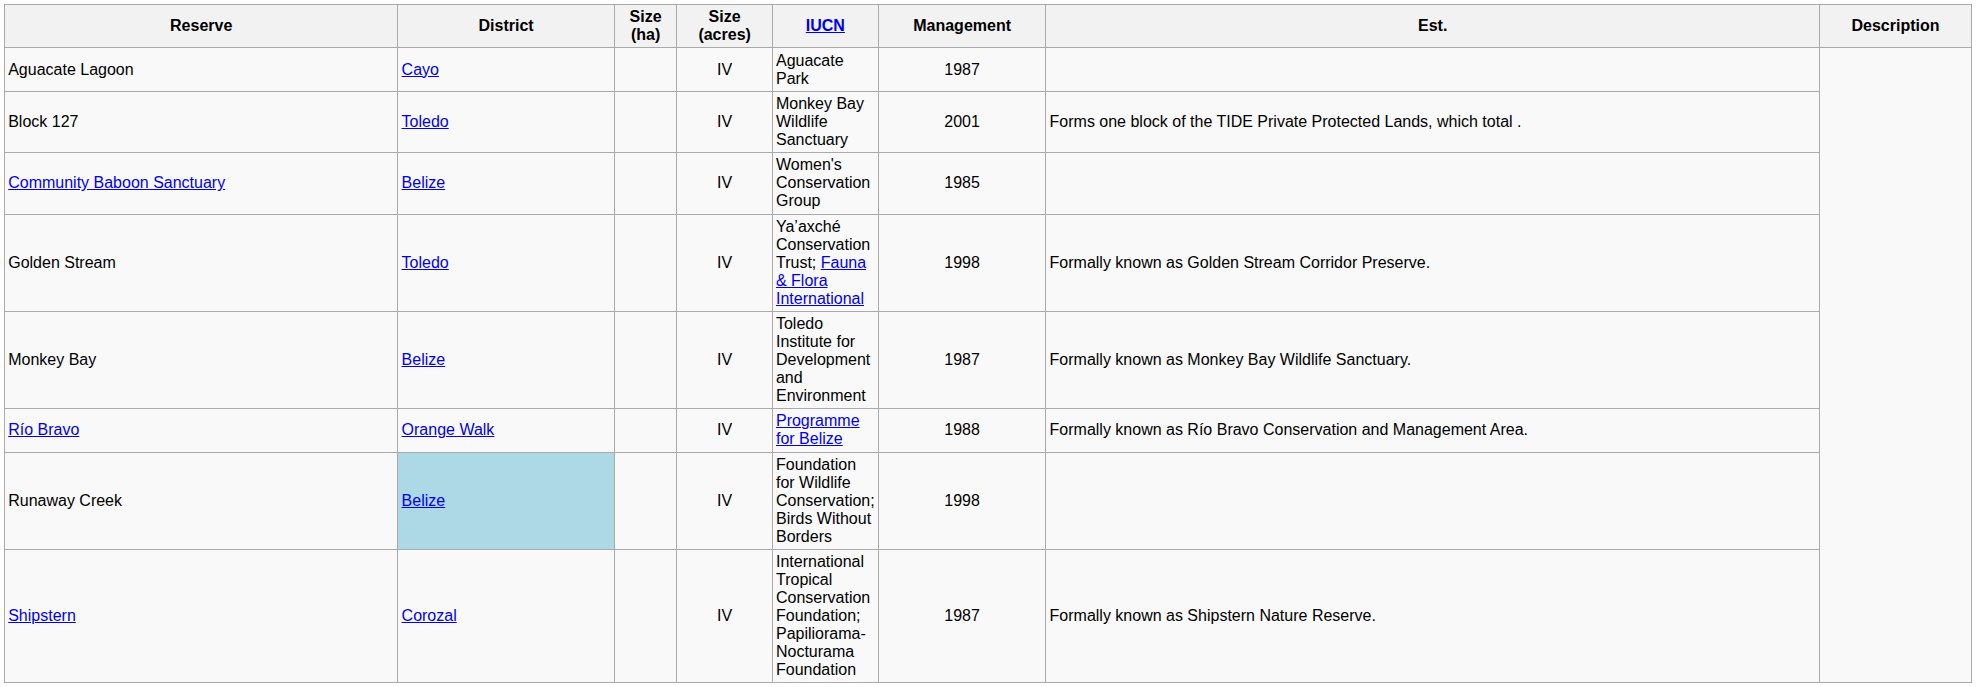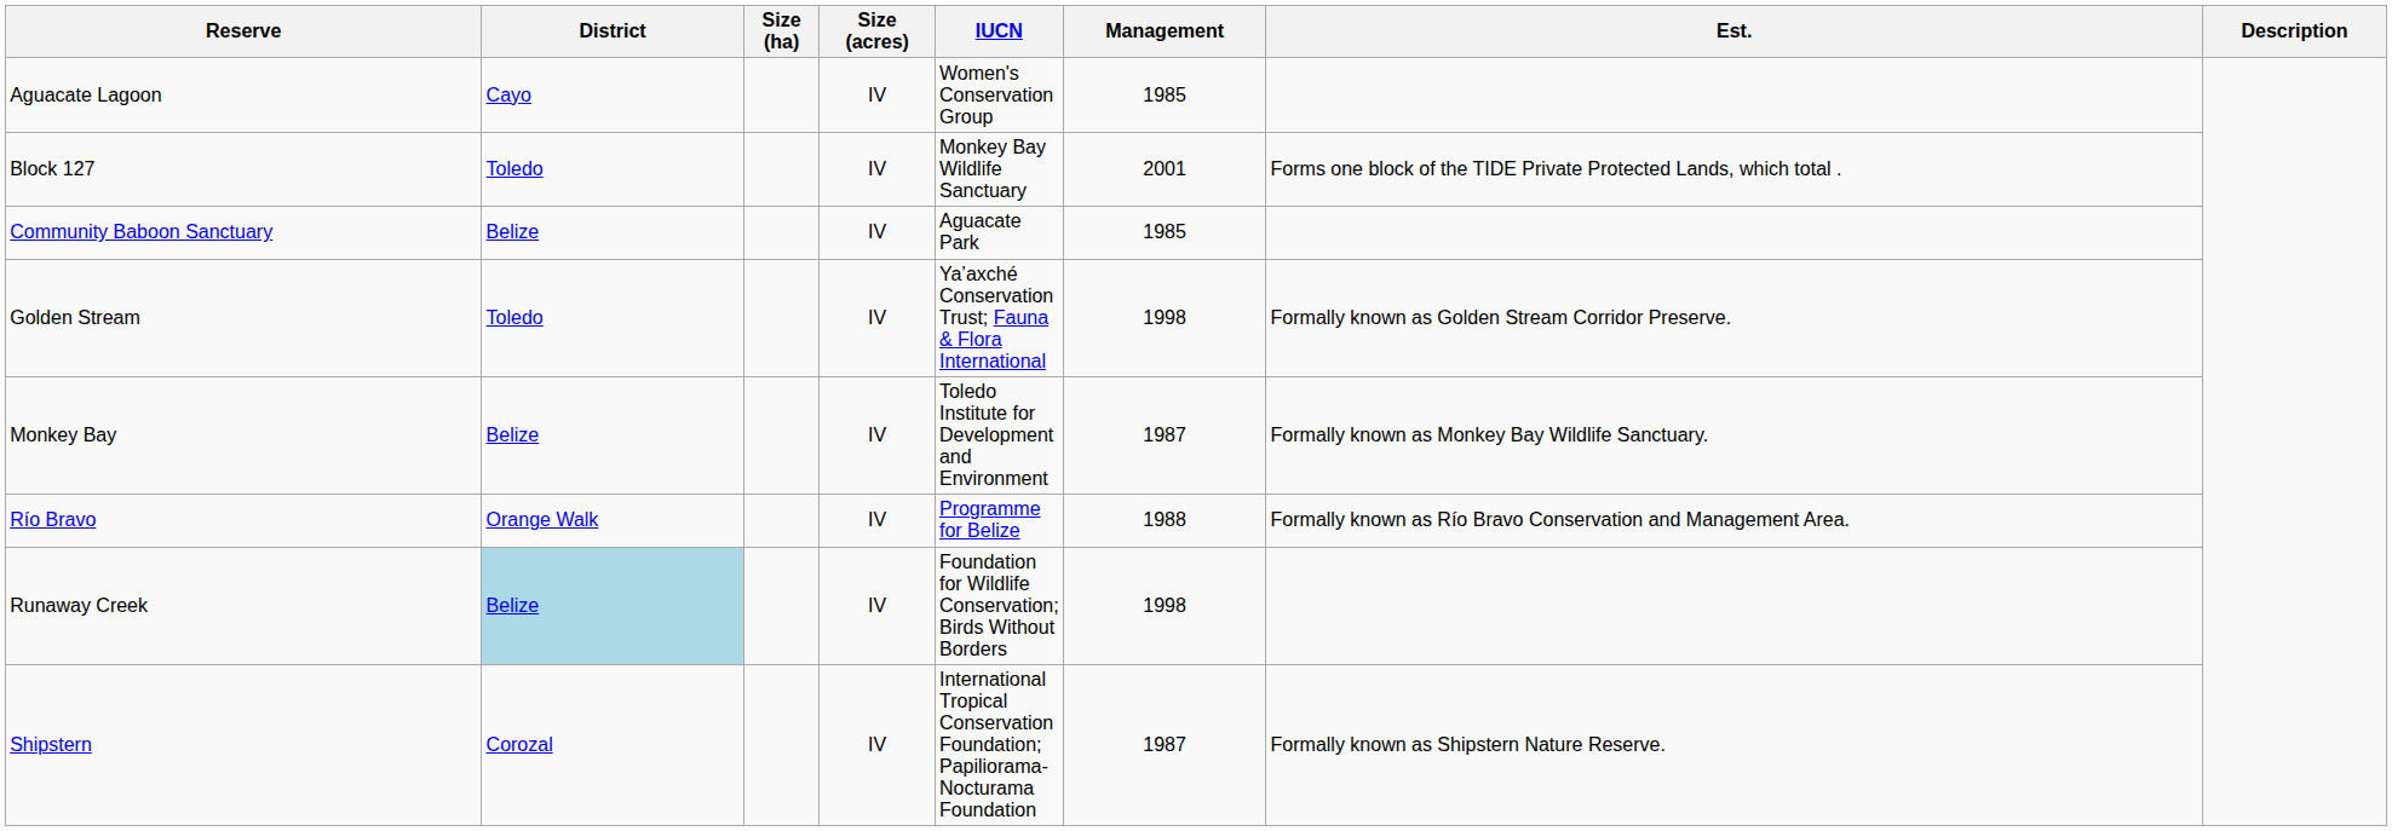Aguacate Lagoon | IUCN: Aguacate Park -> Women's Conservation Group
Aguacate Lagoon | Management: 1987 -> 1985
Community Baboon Sanctuary | IUCN: Women's Conservation Group -> Aguacate Park
